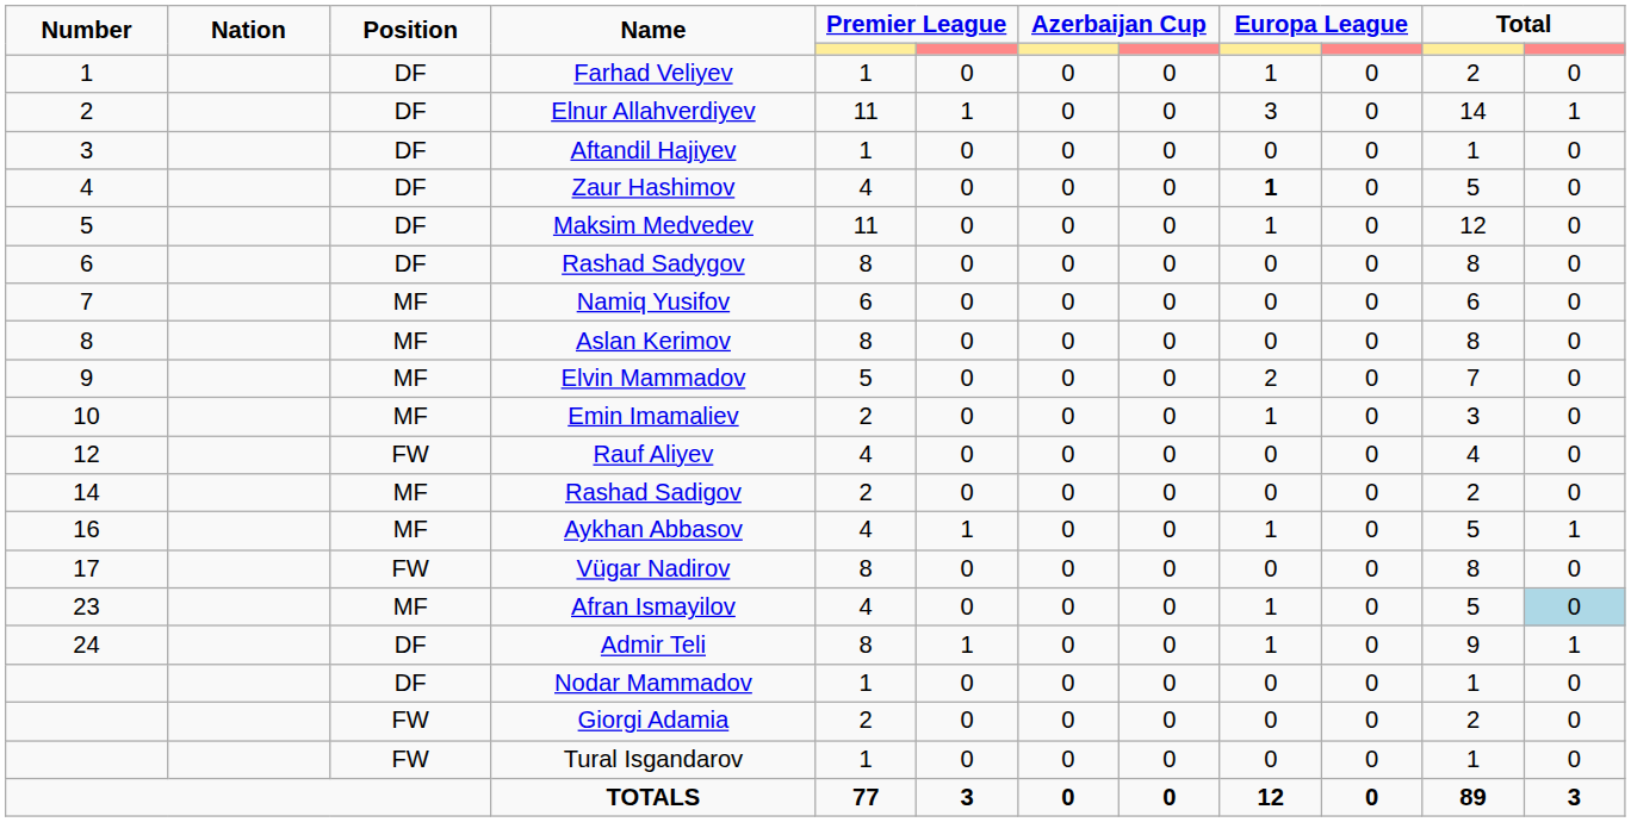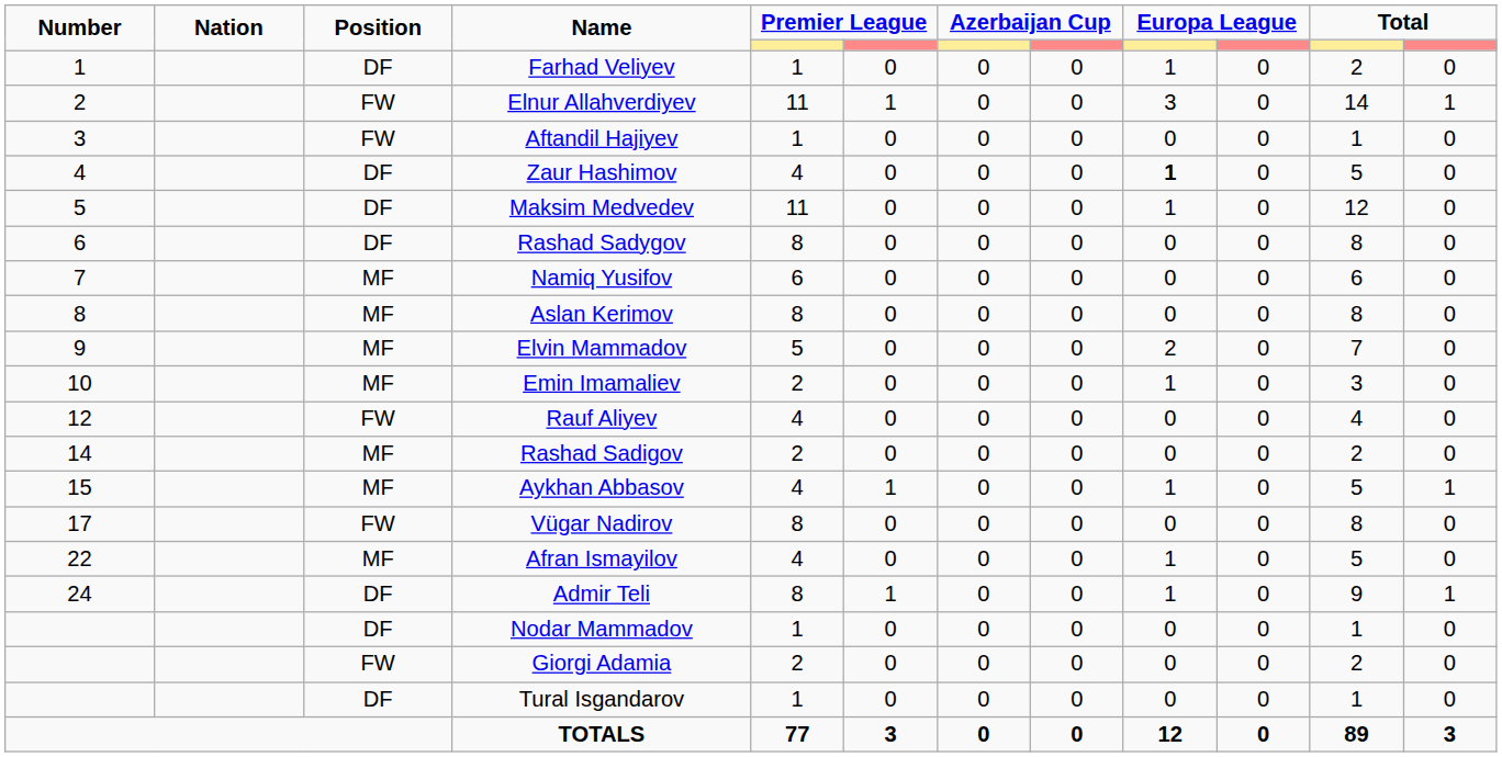Elnur Allahverdiyev | Position: DF -> FW
Aftandil Hajiyev | Position: DF -> FW
Aykhan Abbasov | Number: 16 -> 15
Afran Ismayilov | Number: 23 -> 22
Afran Ismayilov | column 12: lightblue background -> no background
Tural Isgandarov | Position: FW -> DF
